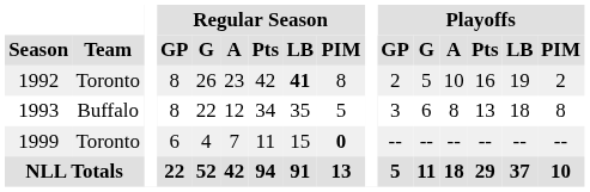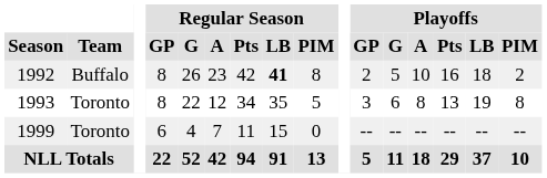1992 | Team: Toronto -> Buffalo
1992 | Playoffs / LB: 19 -> 18
1993 | Team: Buffalo -> Toronto
1993 | Playoffs / LB: 18 -> 19
1999 | Regular Season / PIM: bold -> normal
